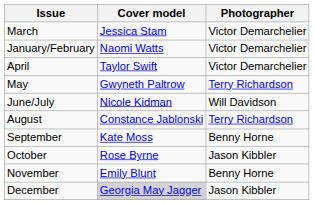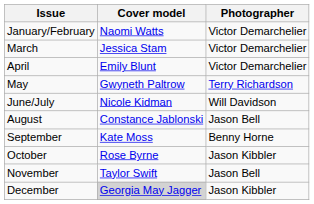rows swapped: January/February <-> March
April | Cover model: Taylor Swift -> Emily Blunt
August | Photographer: Terry Richardson -> Jason Bell
November | Cover model: Emily Blunt -> Taylor Swift
November | Photographer: Benny Horne -> Jason Bell
